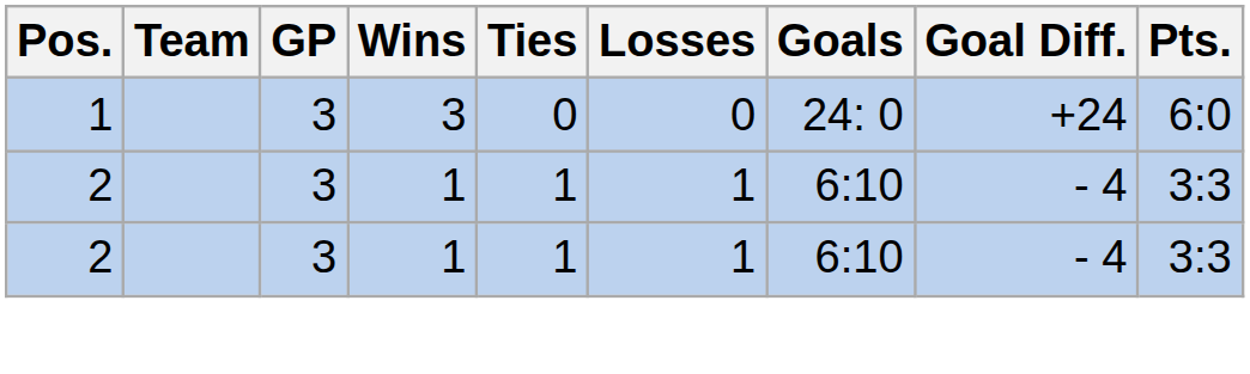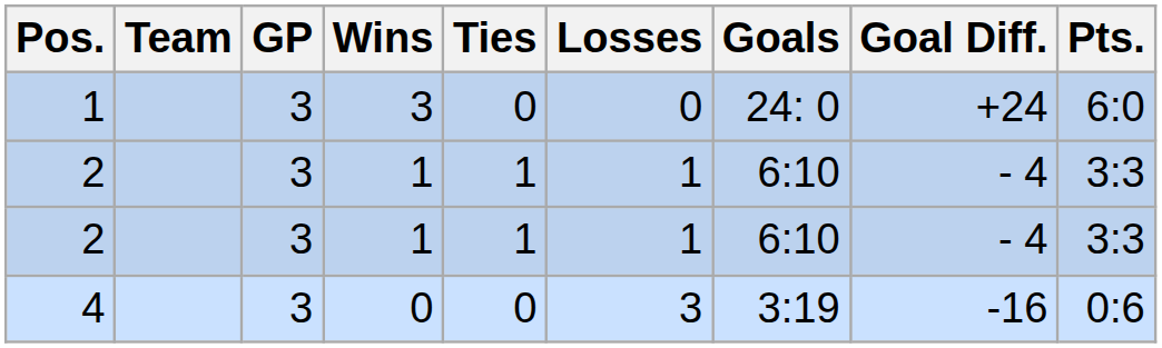+ row: 4 | 3 | 0 | 0 | 3 | 3:19 | -16 | 0:6
